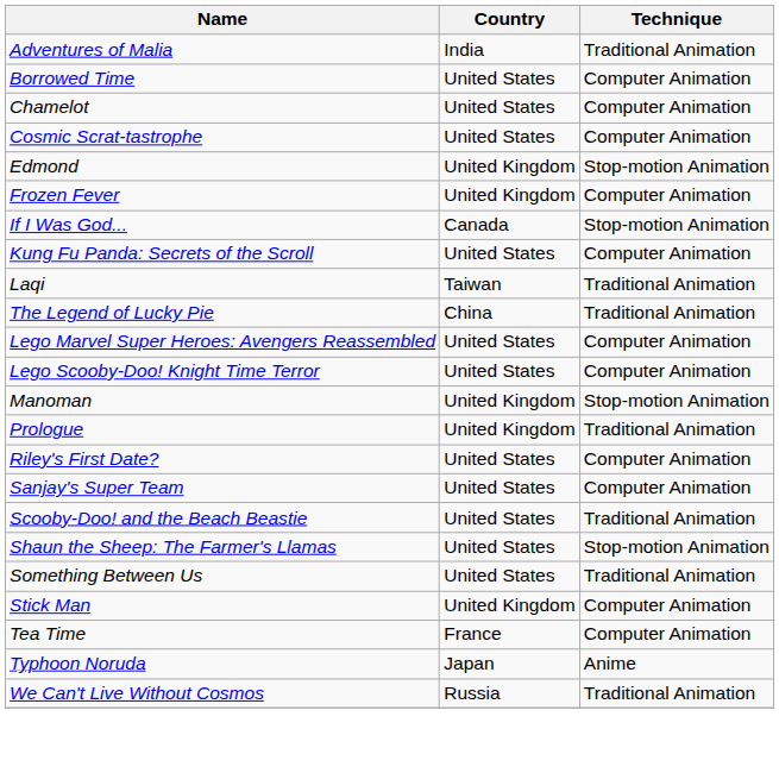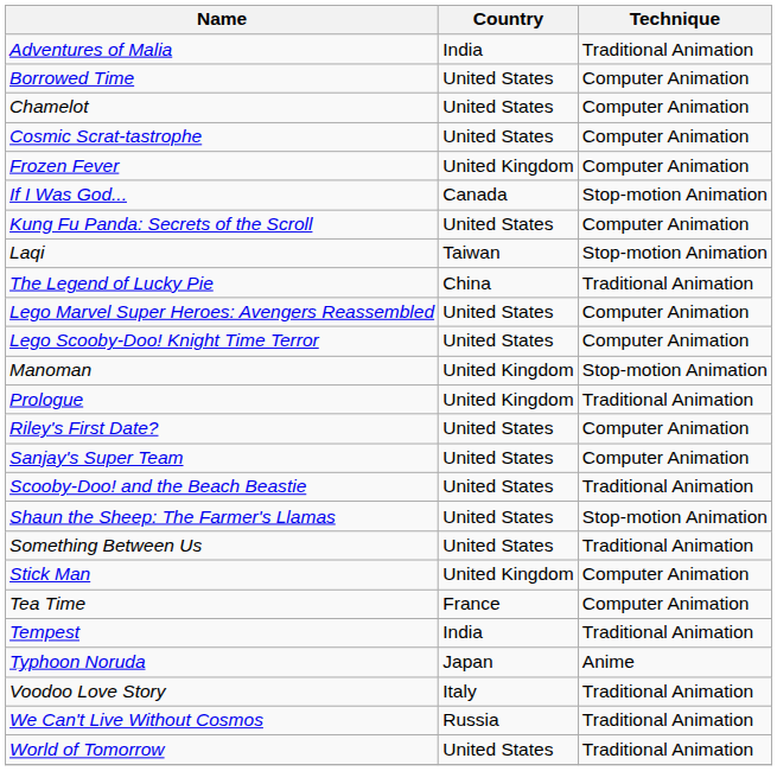- row: Edmond | United Kingdom | Stop-motion Animation
Laqi | Technique: Traditional Animation -> Stop-motion Animation
+ row: Tempest | India | Traditional Animation
+ row: Voodoo Love Story | Italy | Traditional Animation
+ row: World of Tomorrow | United States | Traditional Animation
